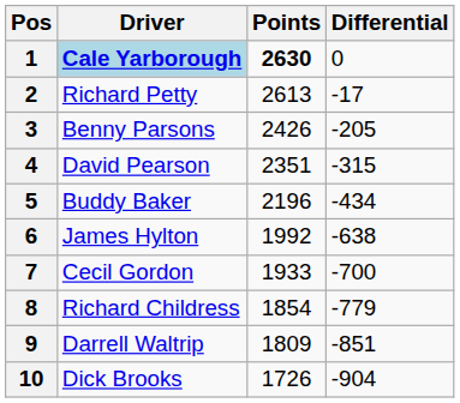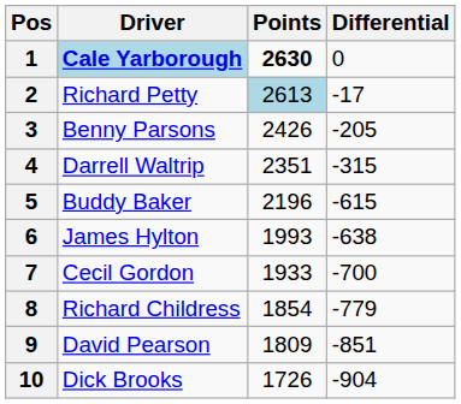2 | Points: no background -> lightblue background
4 | Driver: David Pearson -> Darrell Waltrip
5 | Differential: -434 -> -615
6 | Points: 1992 -> 1993
9 | Driver: Darrell Waltrip -> David Pearson
